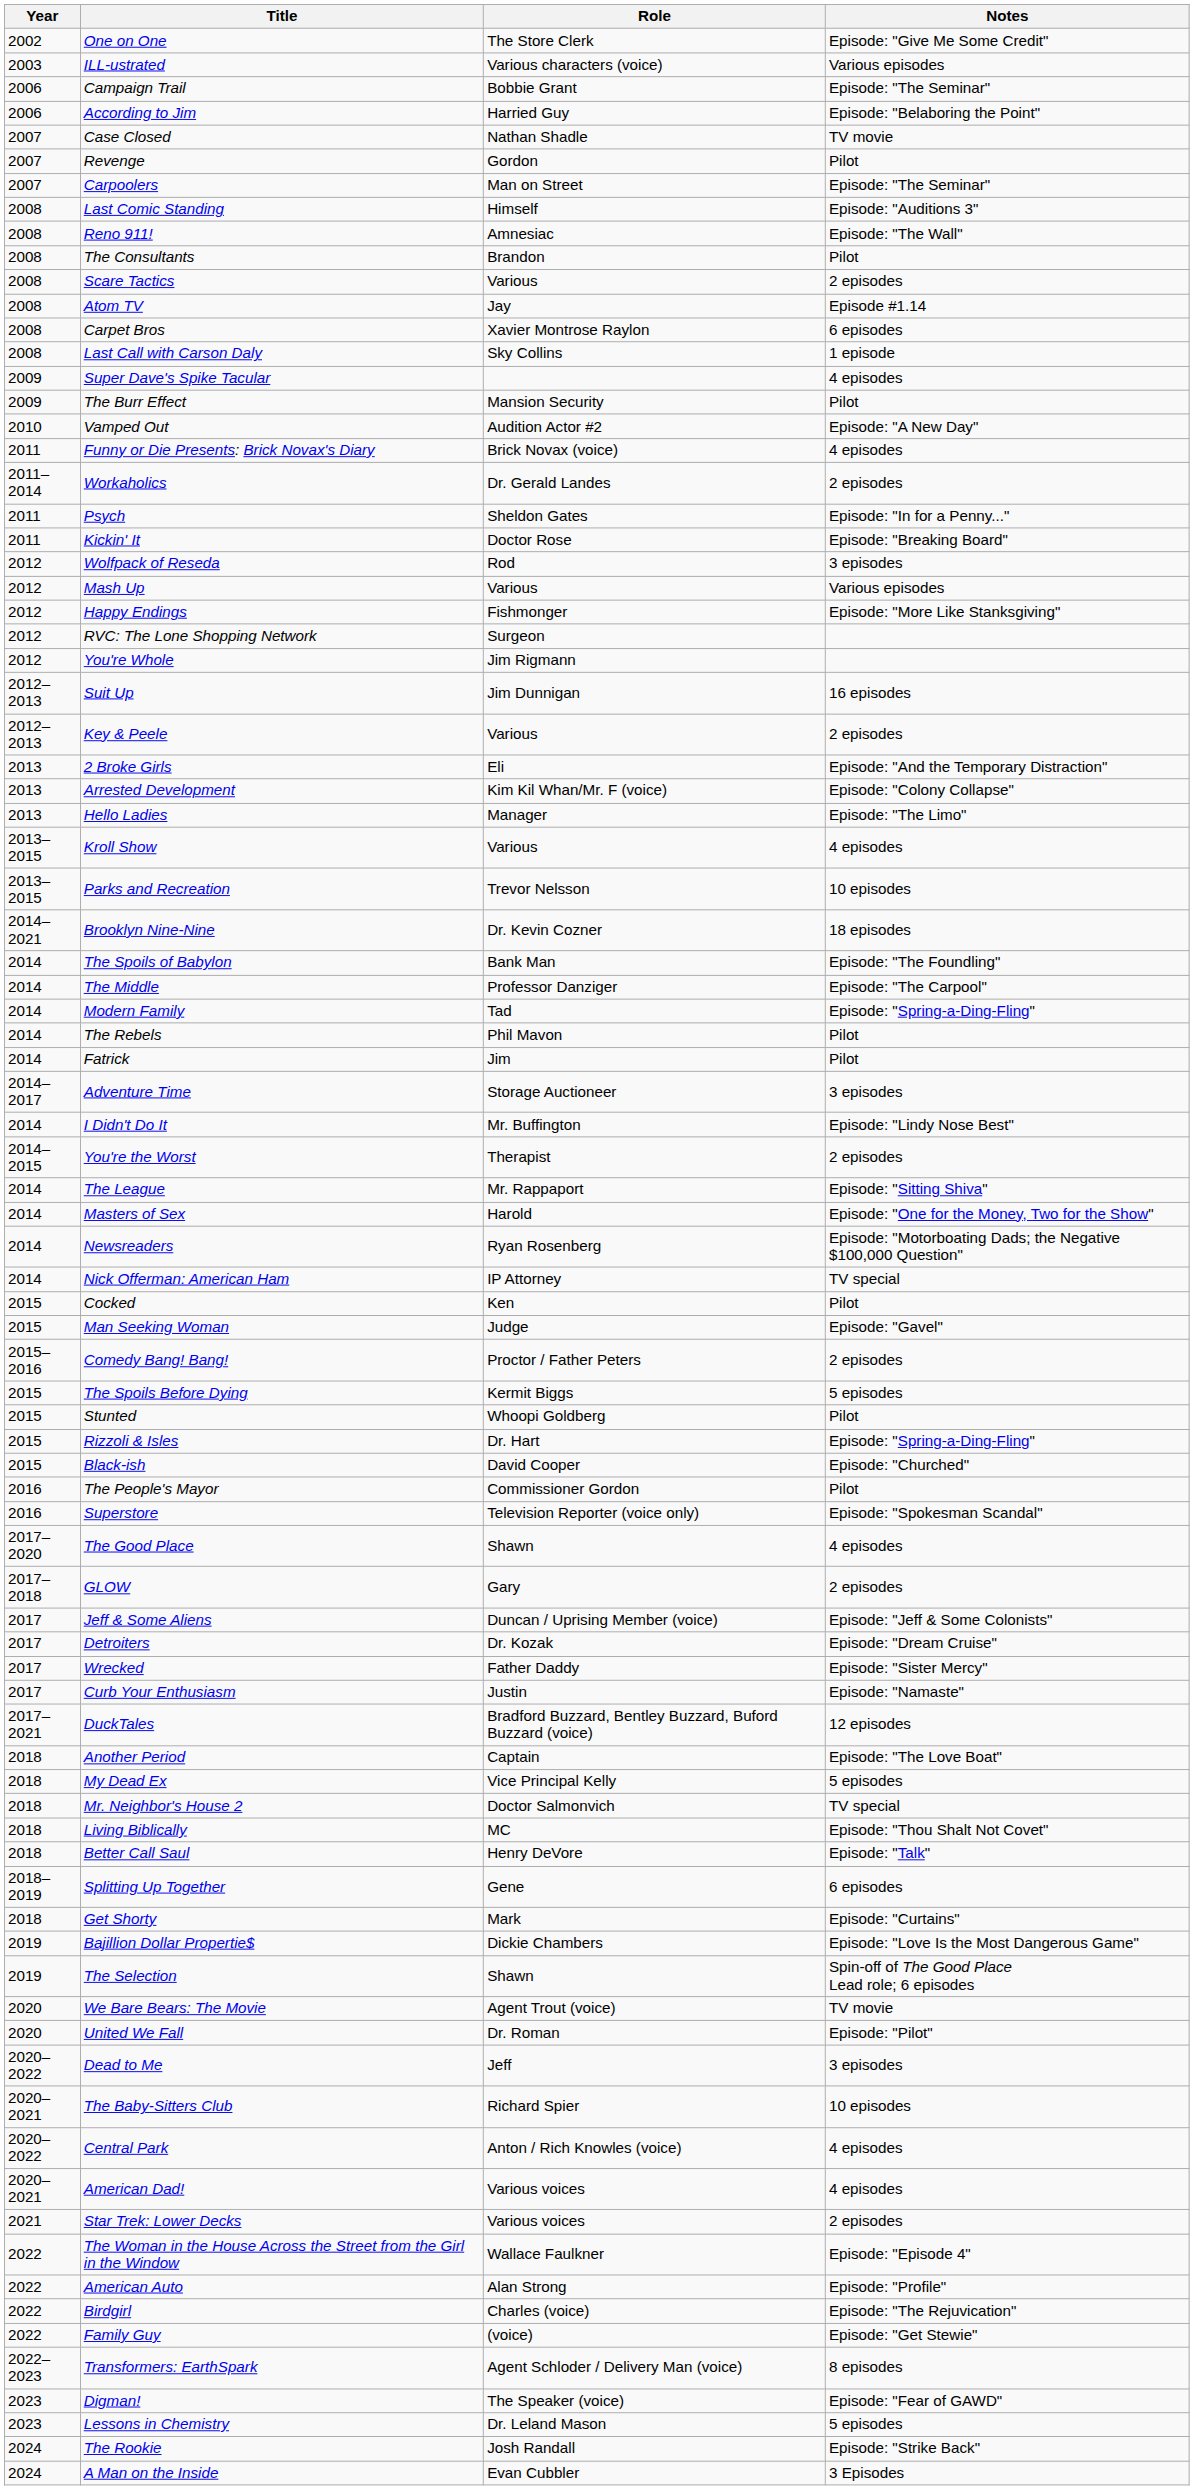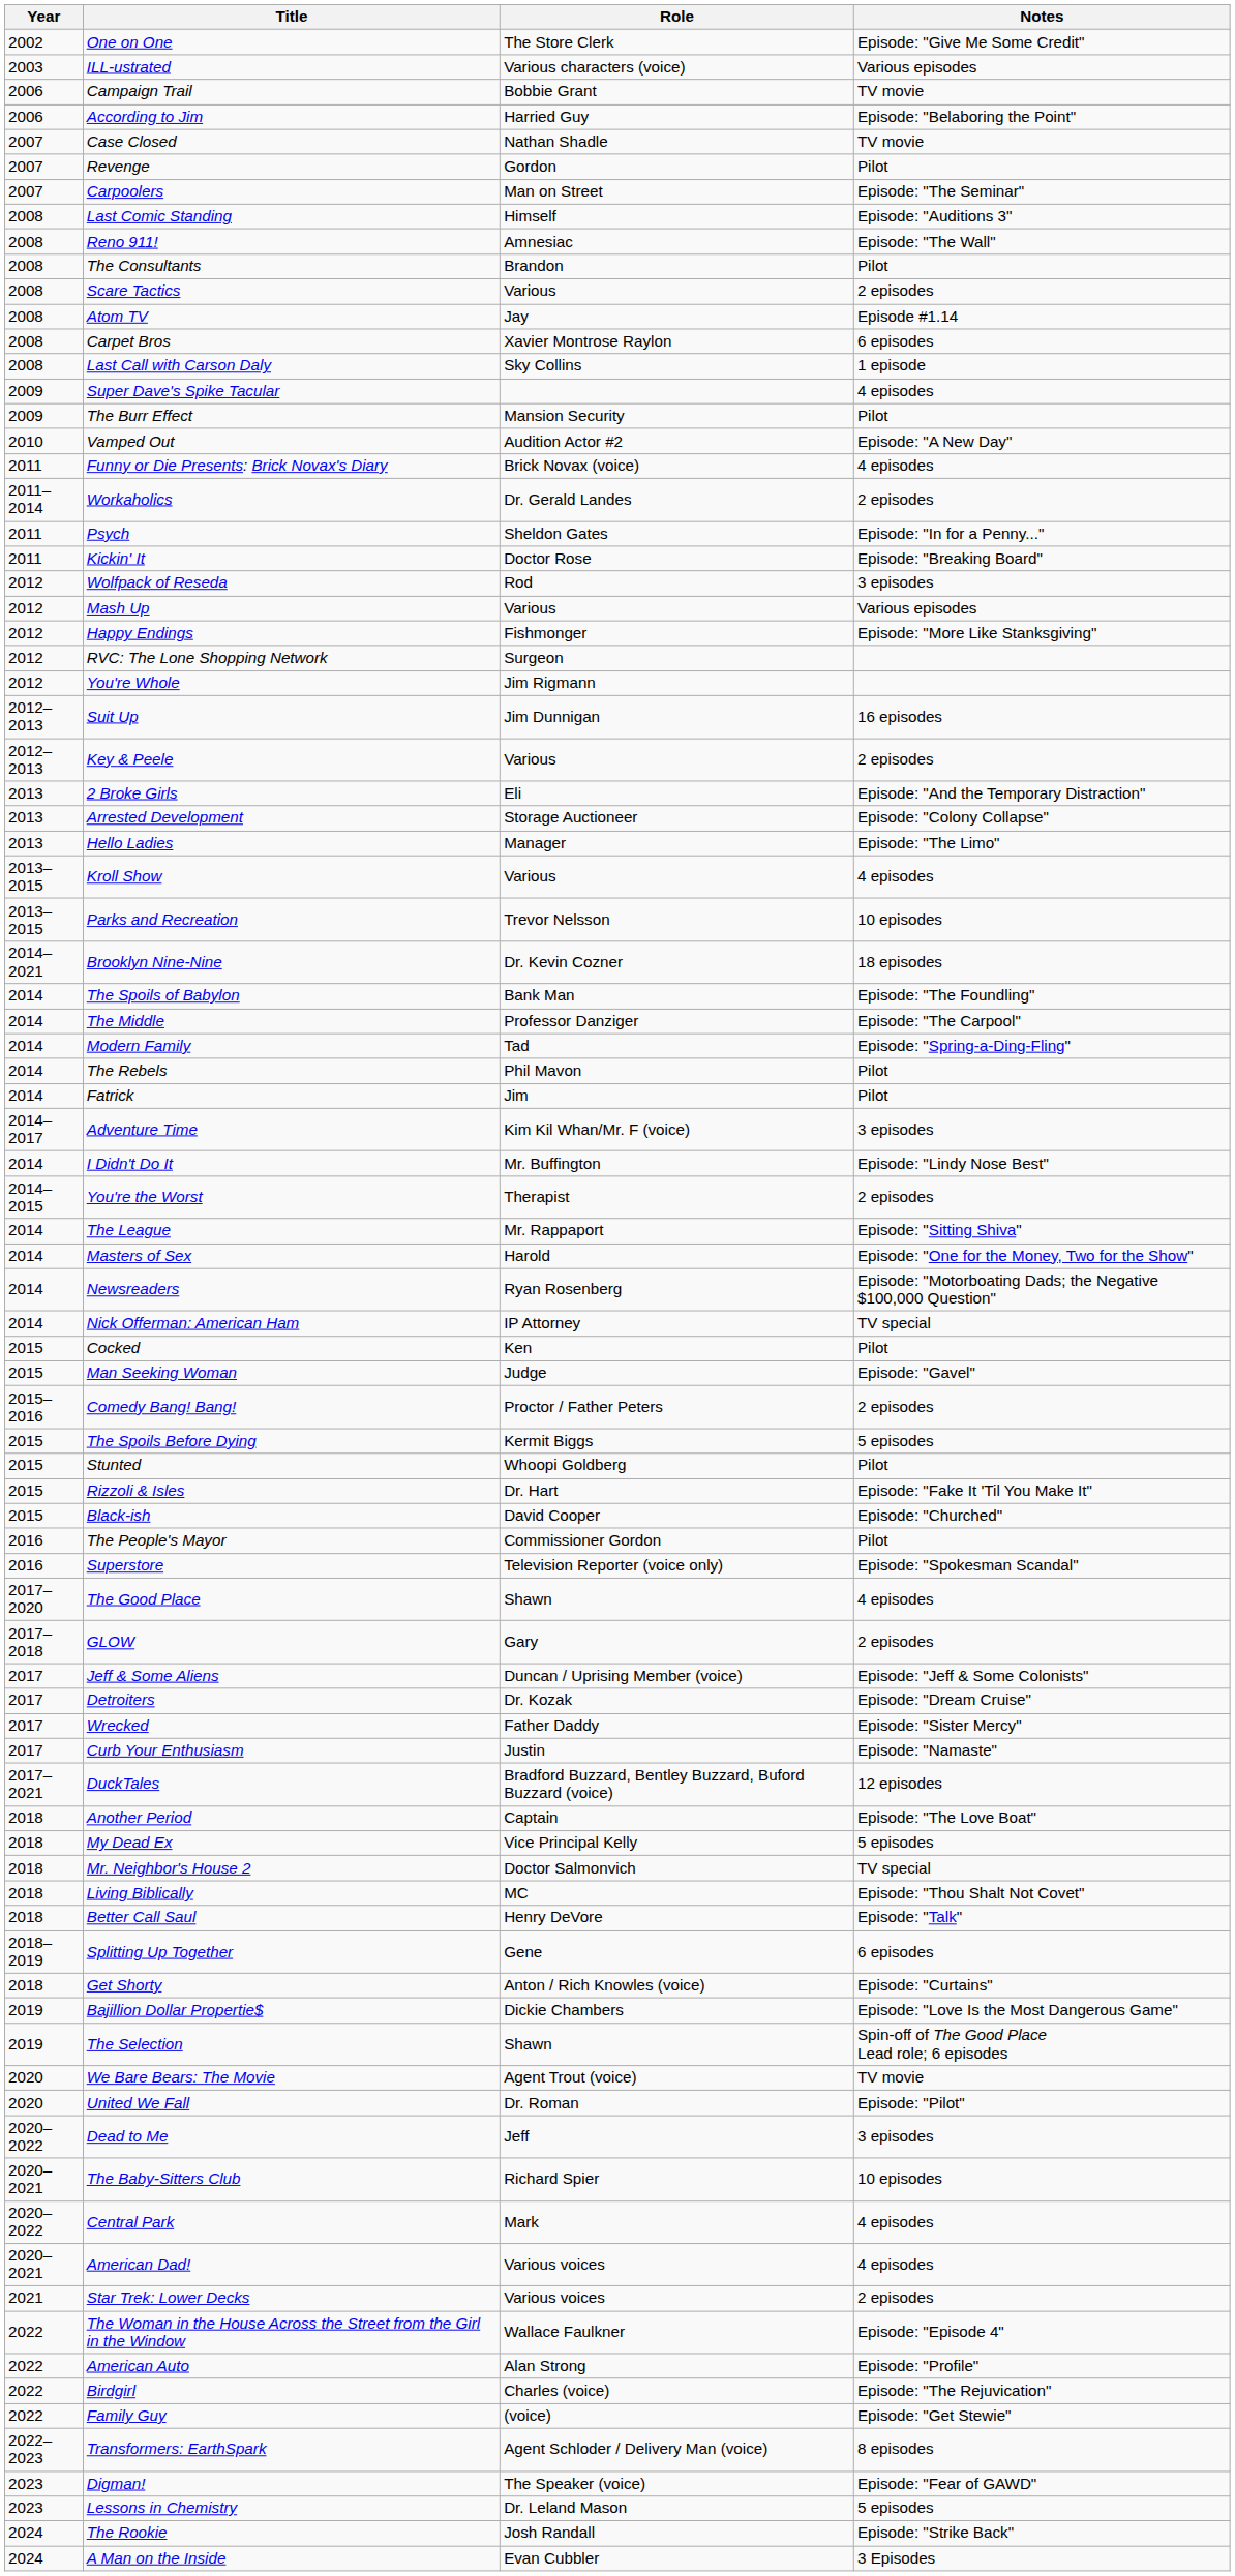Campaign Trail | Notes: Episode: "The Seminar" -> TV movie
Arrested Development | Role: Kim Kil Whan/Mr. F (voice) -> Storage Auctioneer
Adventure Time | Role: Storage Auctioneer -> Kim Kil Whan/Mr. F (voice)
Rizzoli & Isles | Notes: Episode: "Spring-a-Ding-Fling" -> Episode: "Fake It 'Til You Make It"
Get Shorty | Role: Mark -> Anton / Rich Knowles (voice)
Central Park | Role: Anton / Rich Knowles (voice) -> Mark
